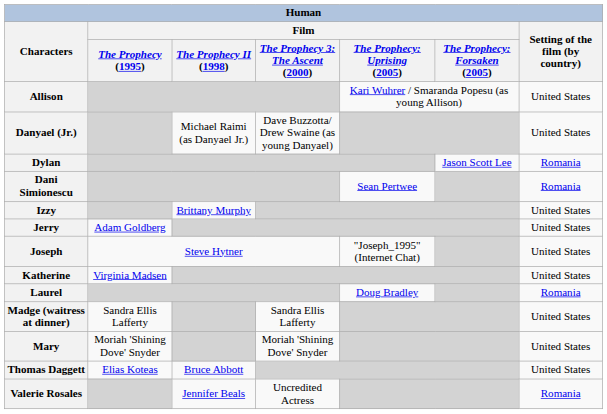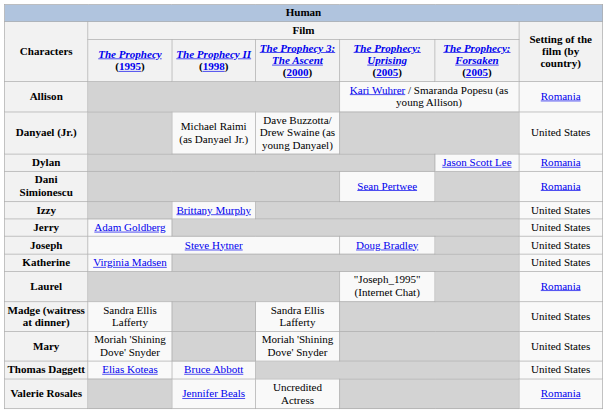Allison | Setting of the film (by country): United States -> Romania
Joseph | column 5: "Joseph_1995" (Internet Chat) -> Doug Bradley
Laurel | column 5: Doug Bradley -> "Joseph_1995" (Internet Chat)
